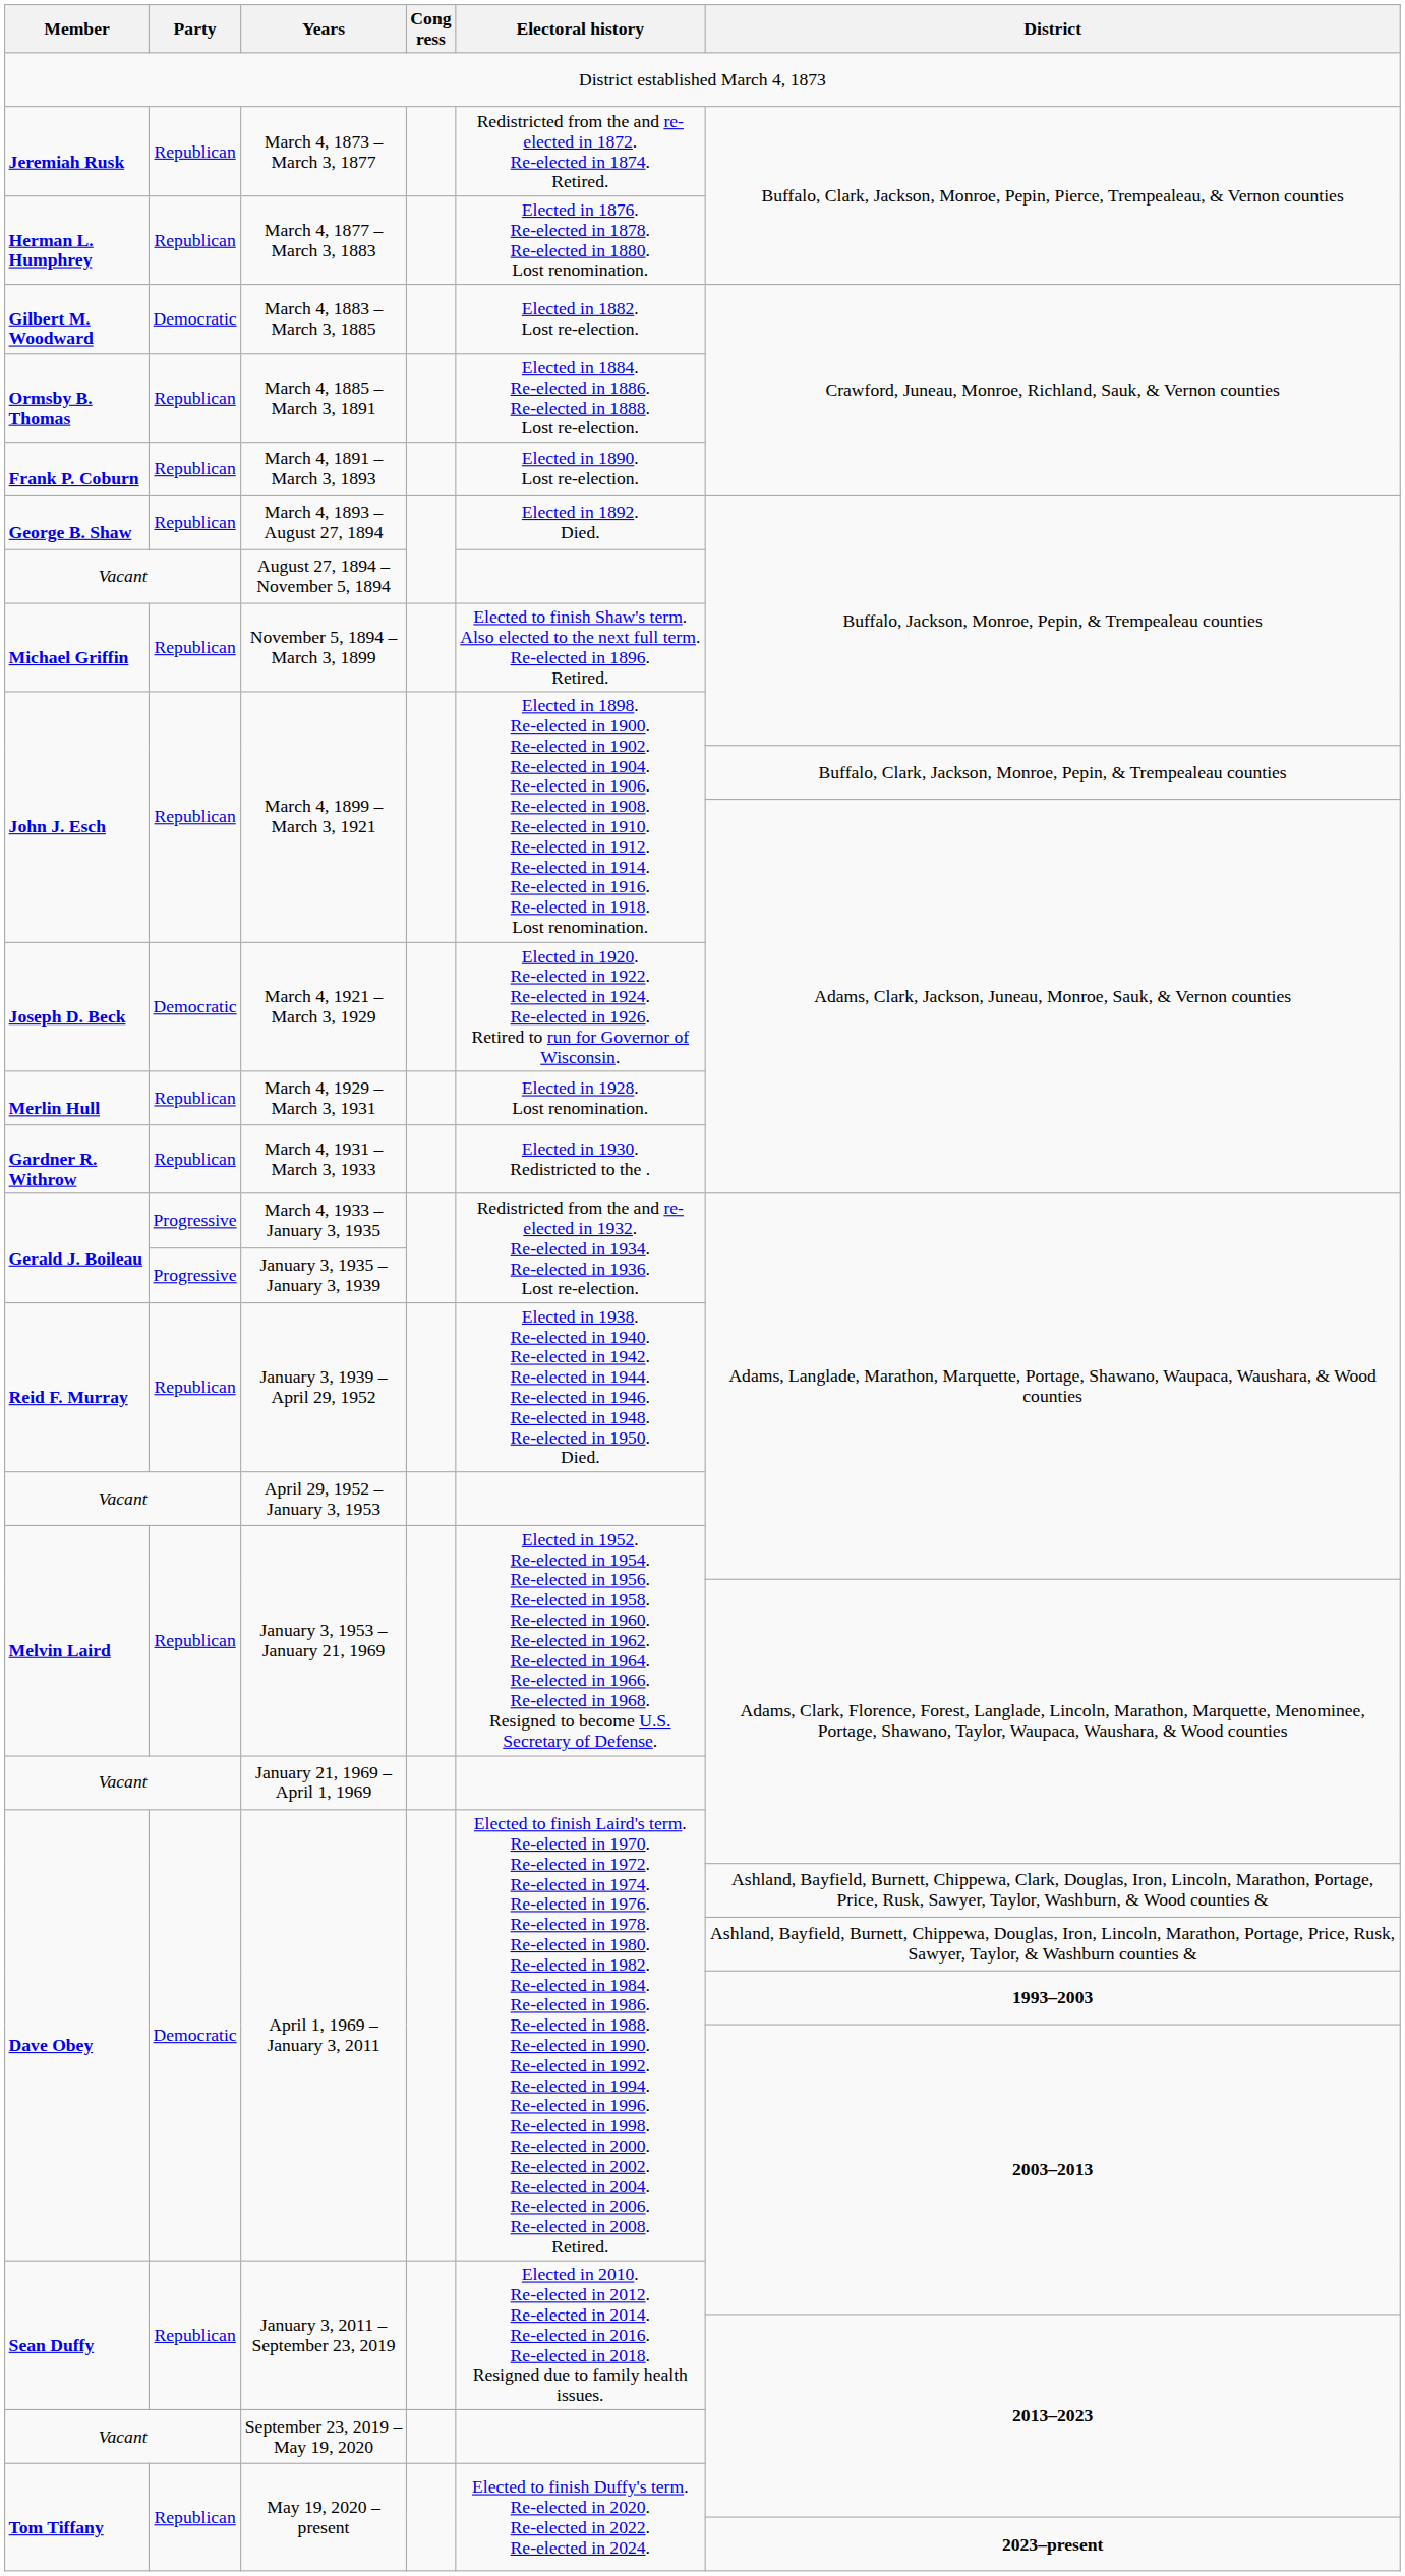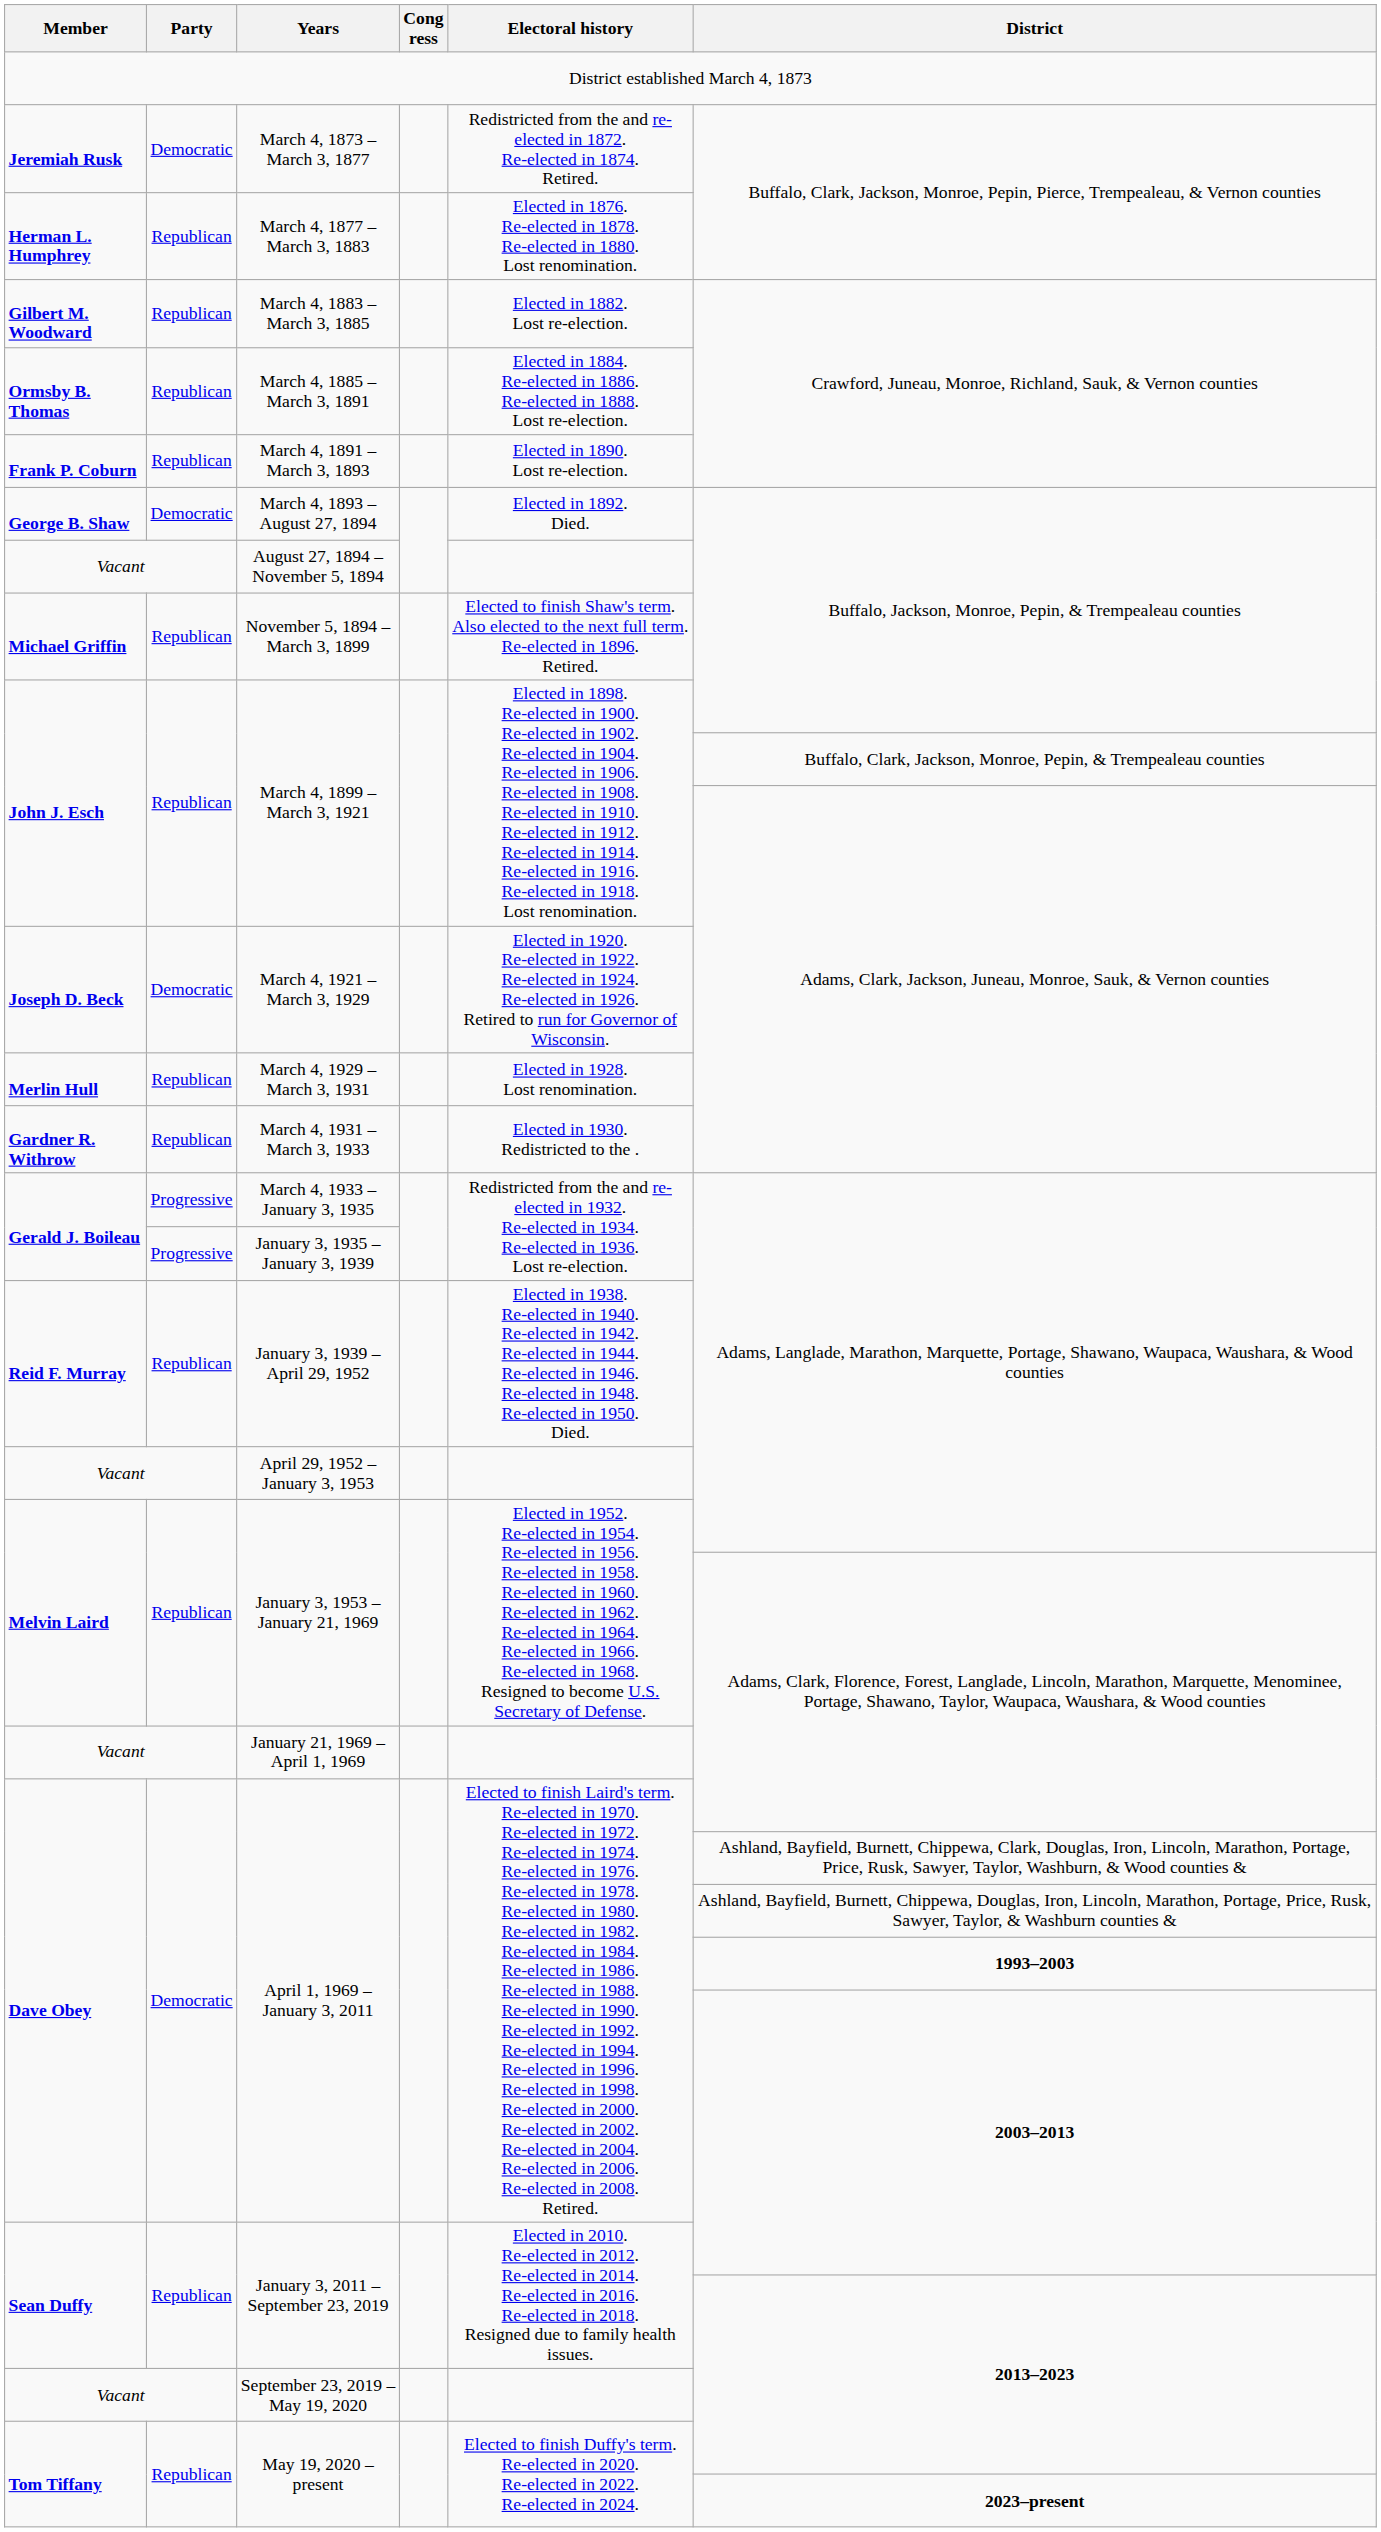March 4, 1873 – March 3, 1877 | Party: Republican -> Democratic
March 4, 1883 – March 3, 1885 | Party: Democratic -> Republican
March 4, 1893 – August 27, 1894 | Party: Republican -> Democratic
